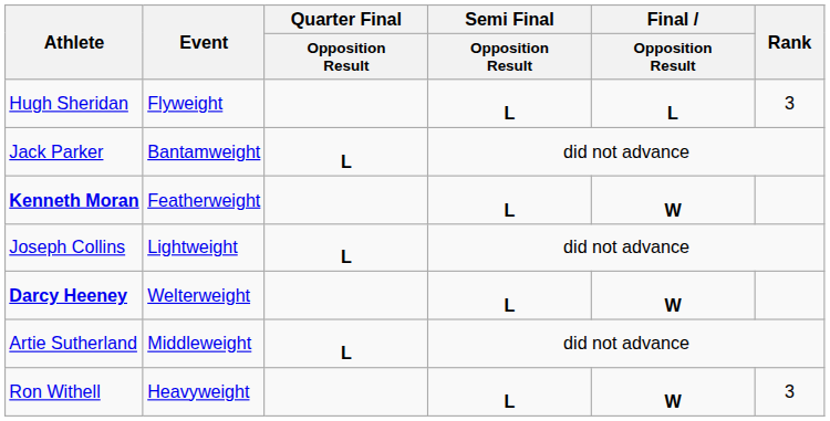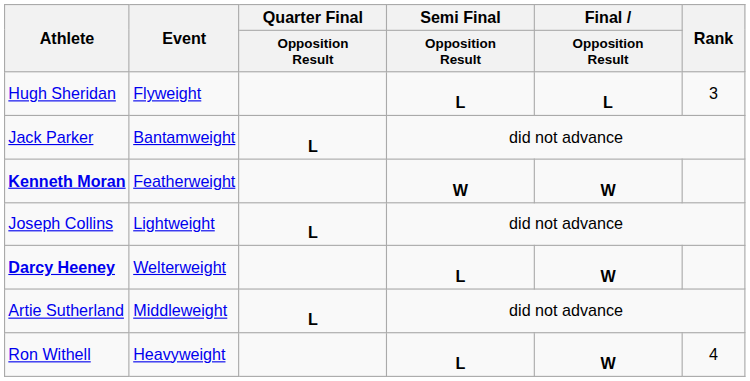Kenneth Moran | Semi Final / Opposition Result: L -> W
Ron Withell | Rank: 3 -> 4
